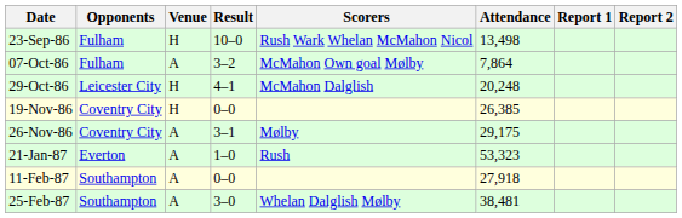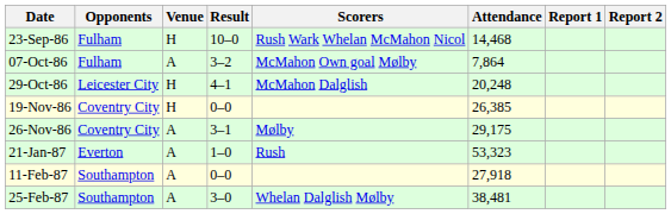23-Sep-86 | Attendance: 13,498 -> 14,468
